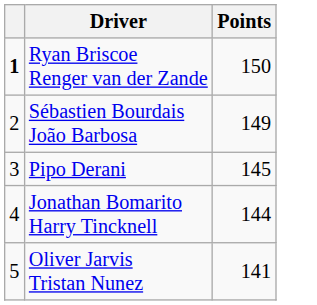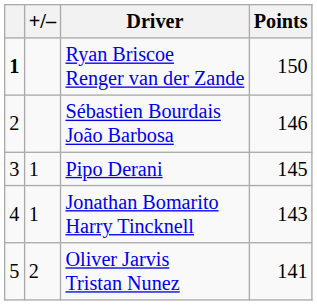+ column: +/– | 1 | 1 | 2
Sébastien Bourdais João Barbosa | Points: 149 -> 146
Jonathan Bomarito Harry Tincknell | Points: 144 -> 143
